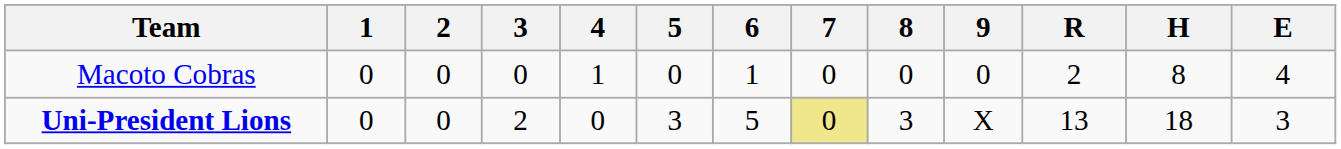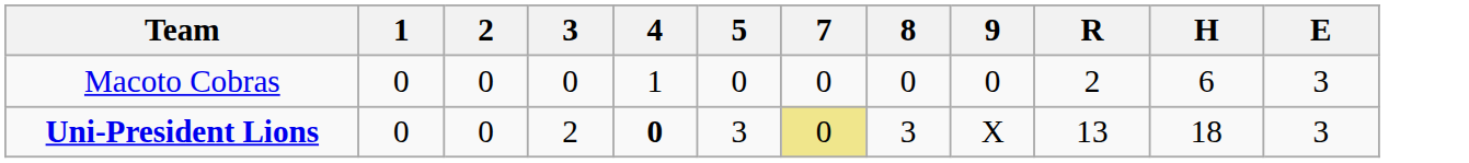- column: 6 | 1 | 5
Macoto Cobras | H: 8 -> 6
Macoto Cobras | E: 4 -> 3
Uni-President Lions | 4: normal -> bold
